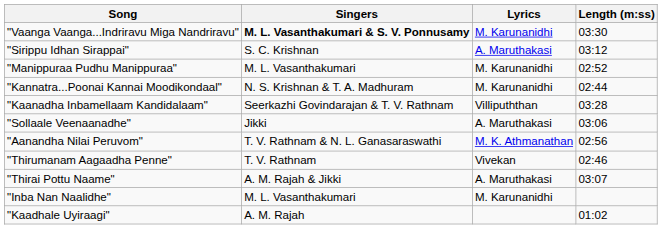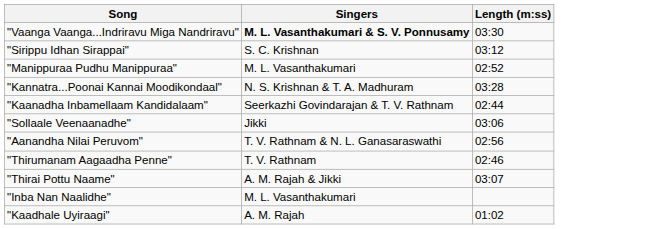- column: Lyrics | M. Karunanidhi | A. Maruthakasi | M. Karunanidhi | M. Karunanidhi | Villipuththan | A. Maruthakasi | M. K. Athmanathan | Vivekan | A. Maruthakasi | M. Karunanidhi
"Kannatra...Poonai Kannai Moodikondaal" | Length (m:ss): 02:44 -> 03:28
"Kaanadha Inbamellaam Kandidalaam" | Length (m:ss): 03:28 -> 02:44
